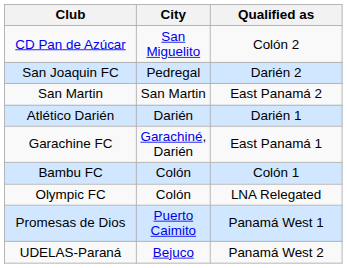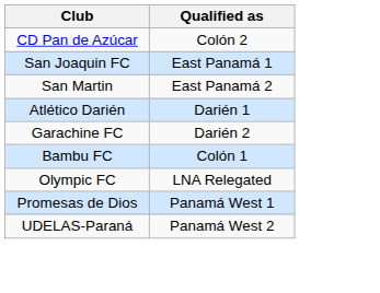- column: City | San Miguelito | Pedregal | San Martin | Darién | Garachiné, Darién | Colón | Colón | Puerto Caimito | Bejuco
San Joaquin FC | Qualified as: Darién 2 -> East Panamá 1
Garachine FC | Qualified as: East Panamá 1 -> Darién 2
